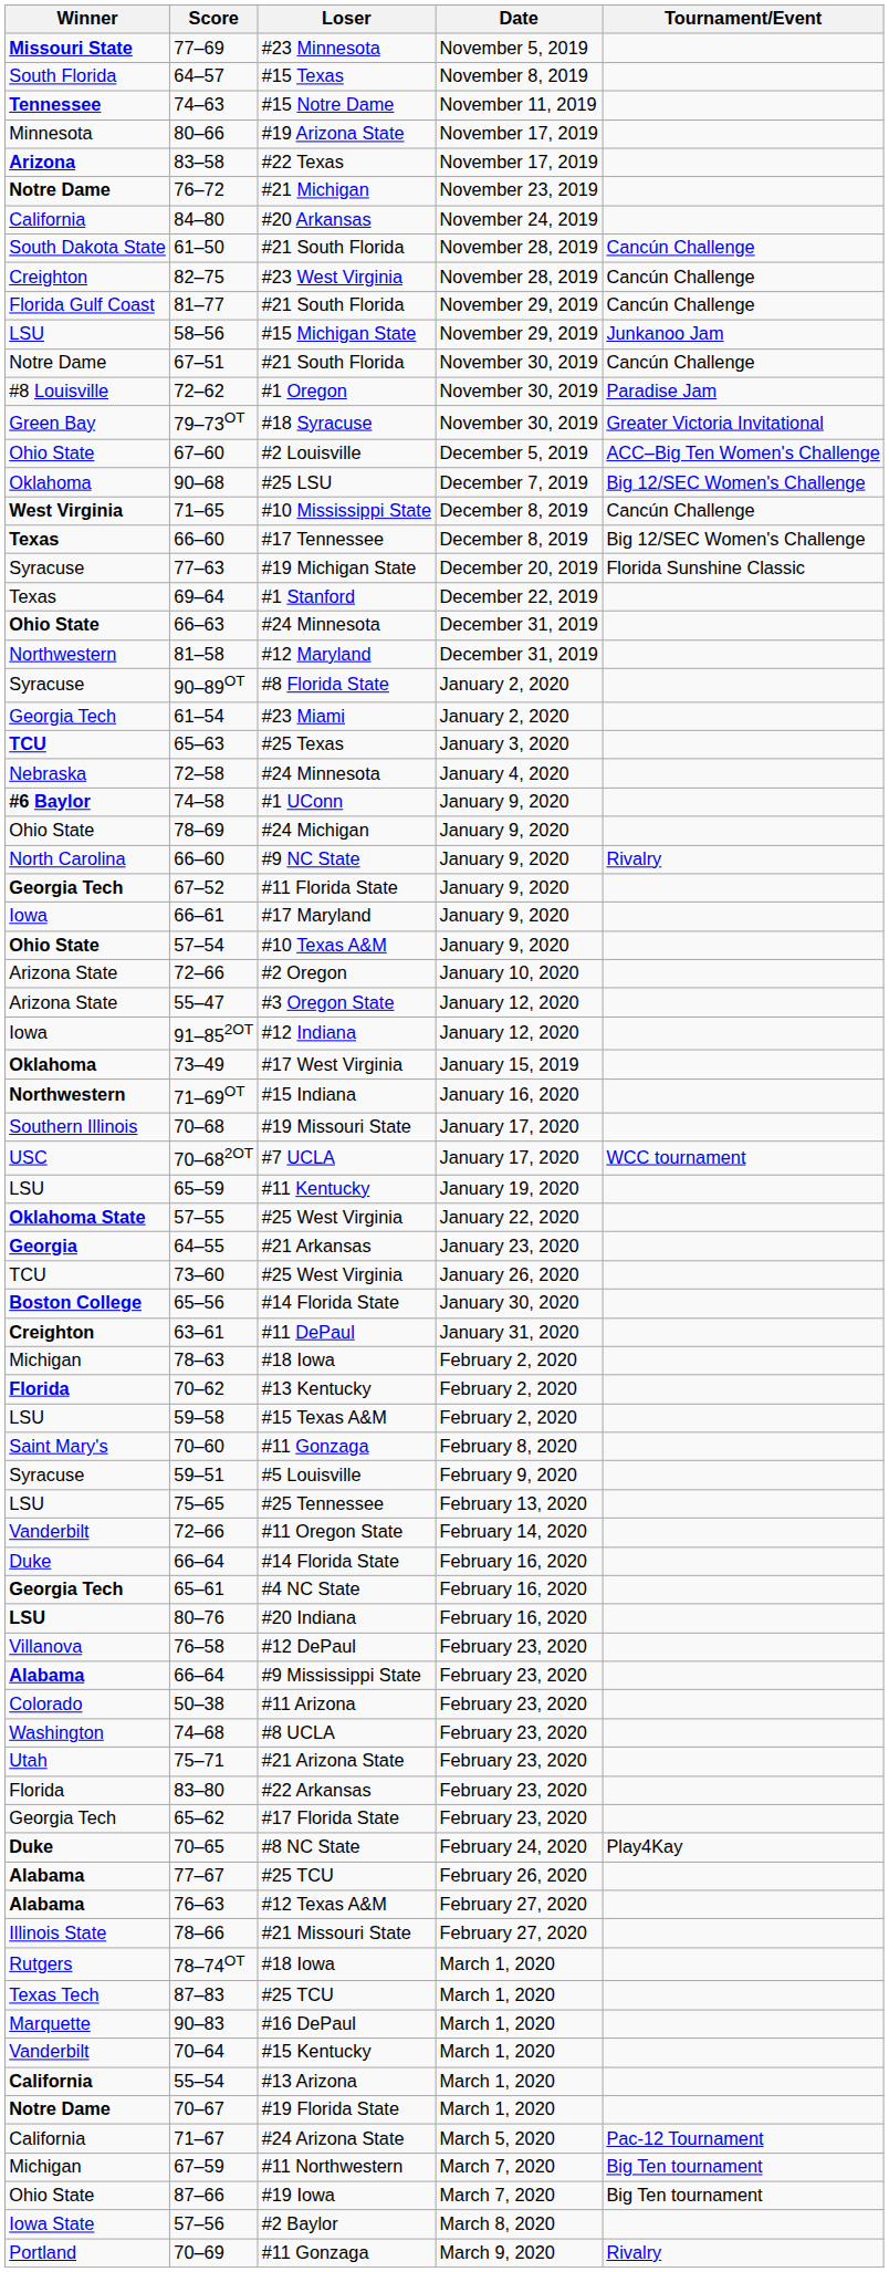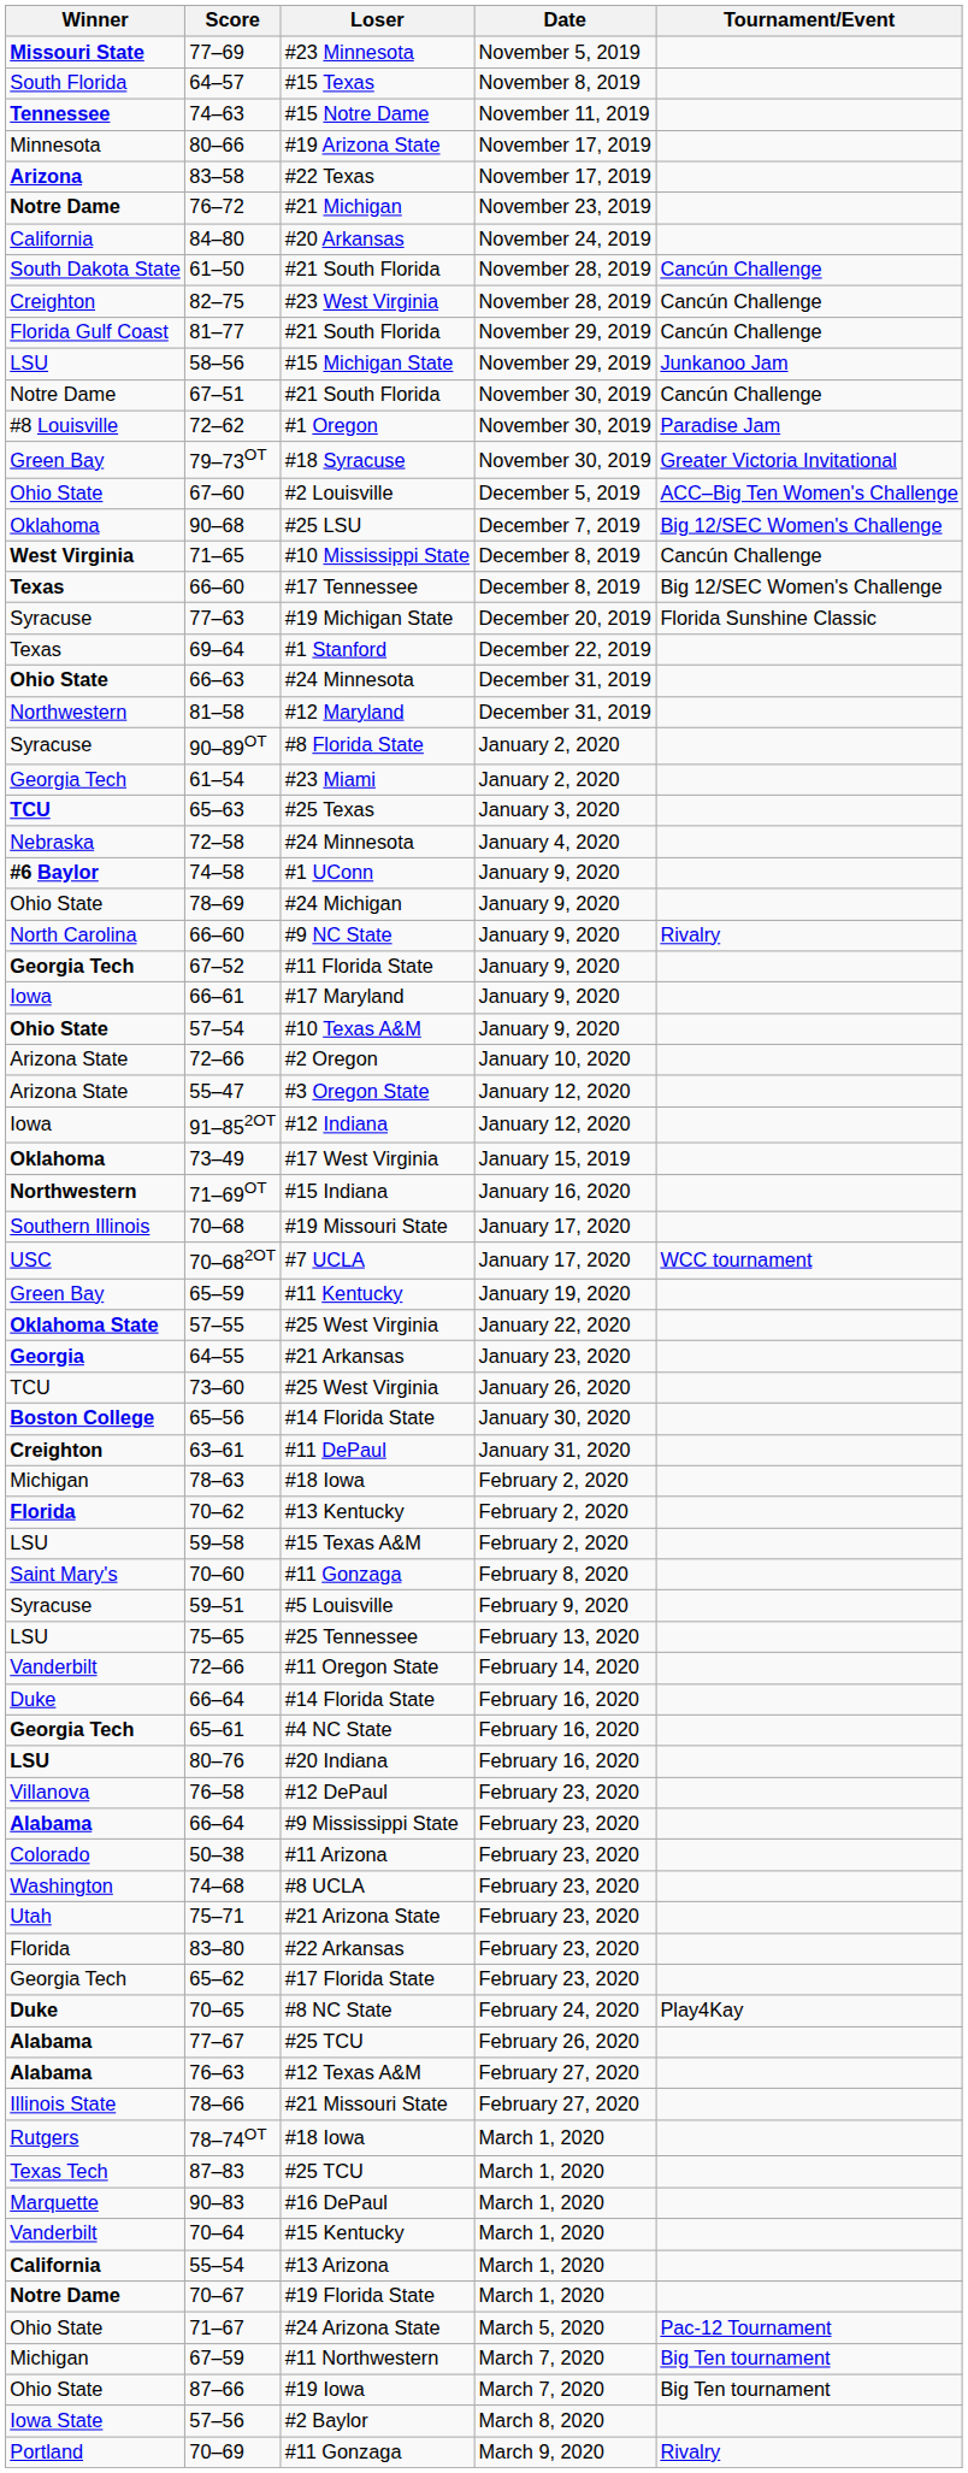65–59 | Winner: LSU -> Green Bay
71–67 | Winner: California -> Ohio State
